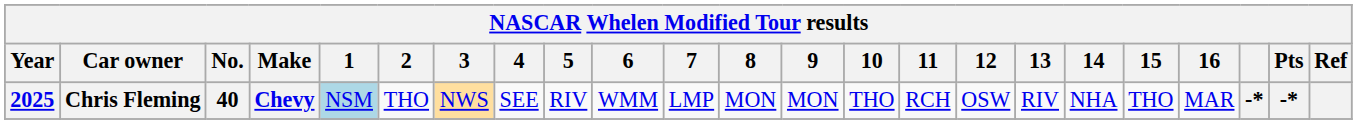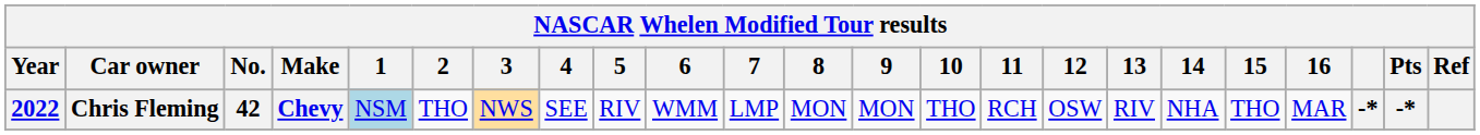Chris Fleming | Year: 2025 -> 2022
Chris Fleming | No.: 40 -> 42
